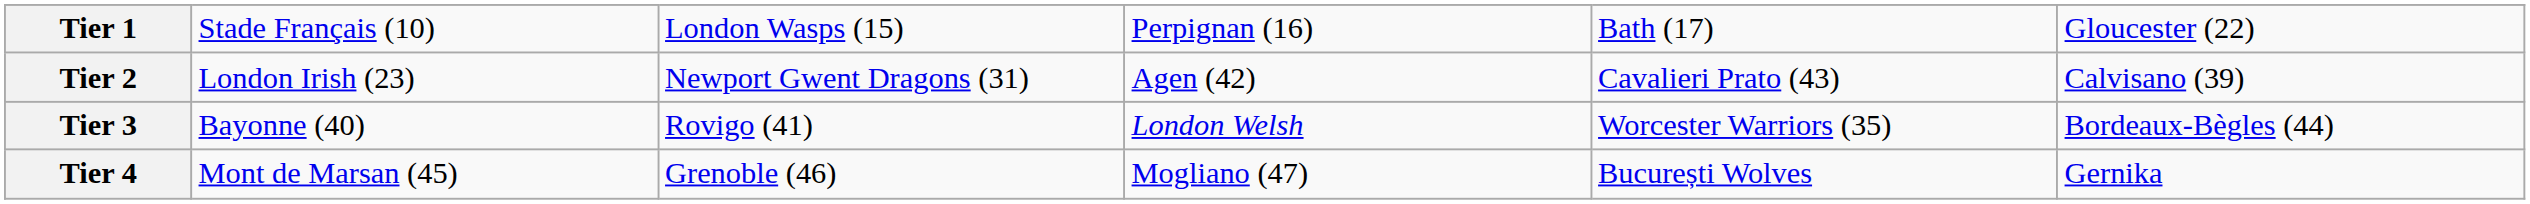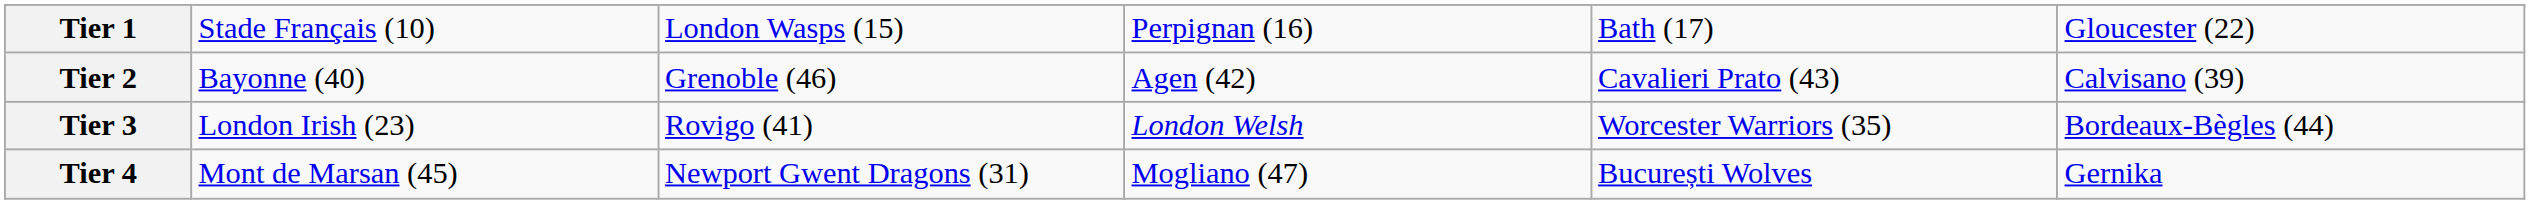Tier 2 | column 2: London Irish (23) -> Bayonne (40)
Tier 2 | column 3: Newport Gwent Dragons (31) -> Grenoble (46)
Tier 3 | column 2: Bayonne (40) -> London Irish (23)
Tier 4 | column 3: Grenoble (46) -> Newport Gwent Dragons (31)
